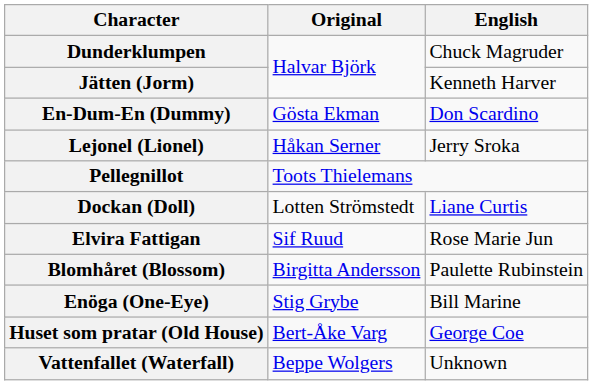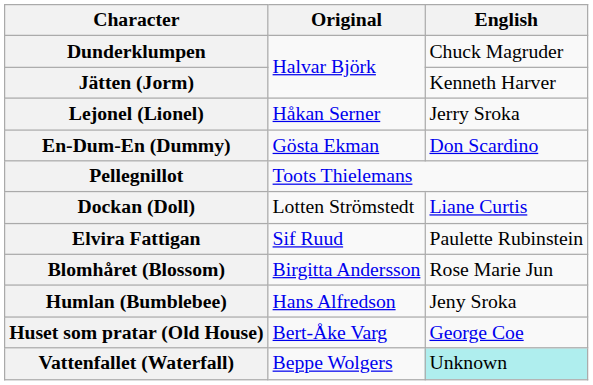rows swapped: Lejonel (Lionel) <-> En-Dum-En (Dummy)
Elvira Fattigan | English: Rose Marie Jun -> Paulette Rubinstein
Blomhåret (Blossom) | English: Paulette Rubinstein -> Rose Marie Jun
+ row: Humlan (Bumblebee) | Hans Alfredson | Jeny Sroka
- row: Enöga (One-Eye) | Stig Grybe | Bill Marine
Vattenfallet (Waterfall) | English: no background -> paleturquoise background
